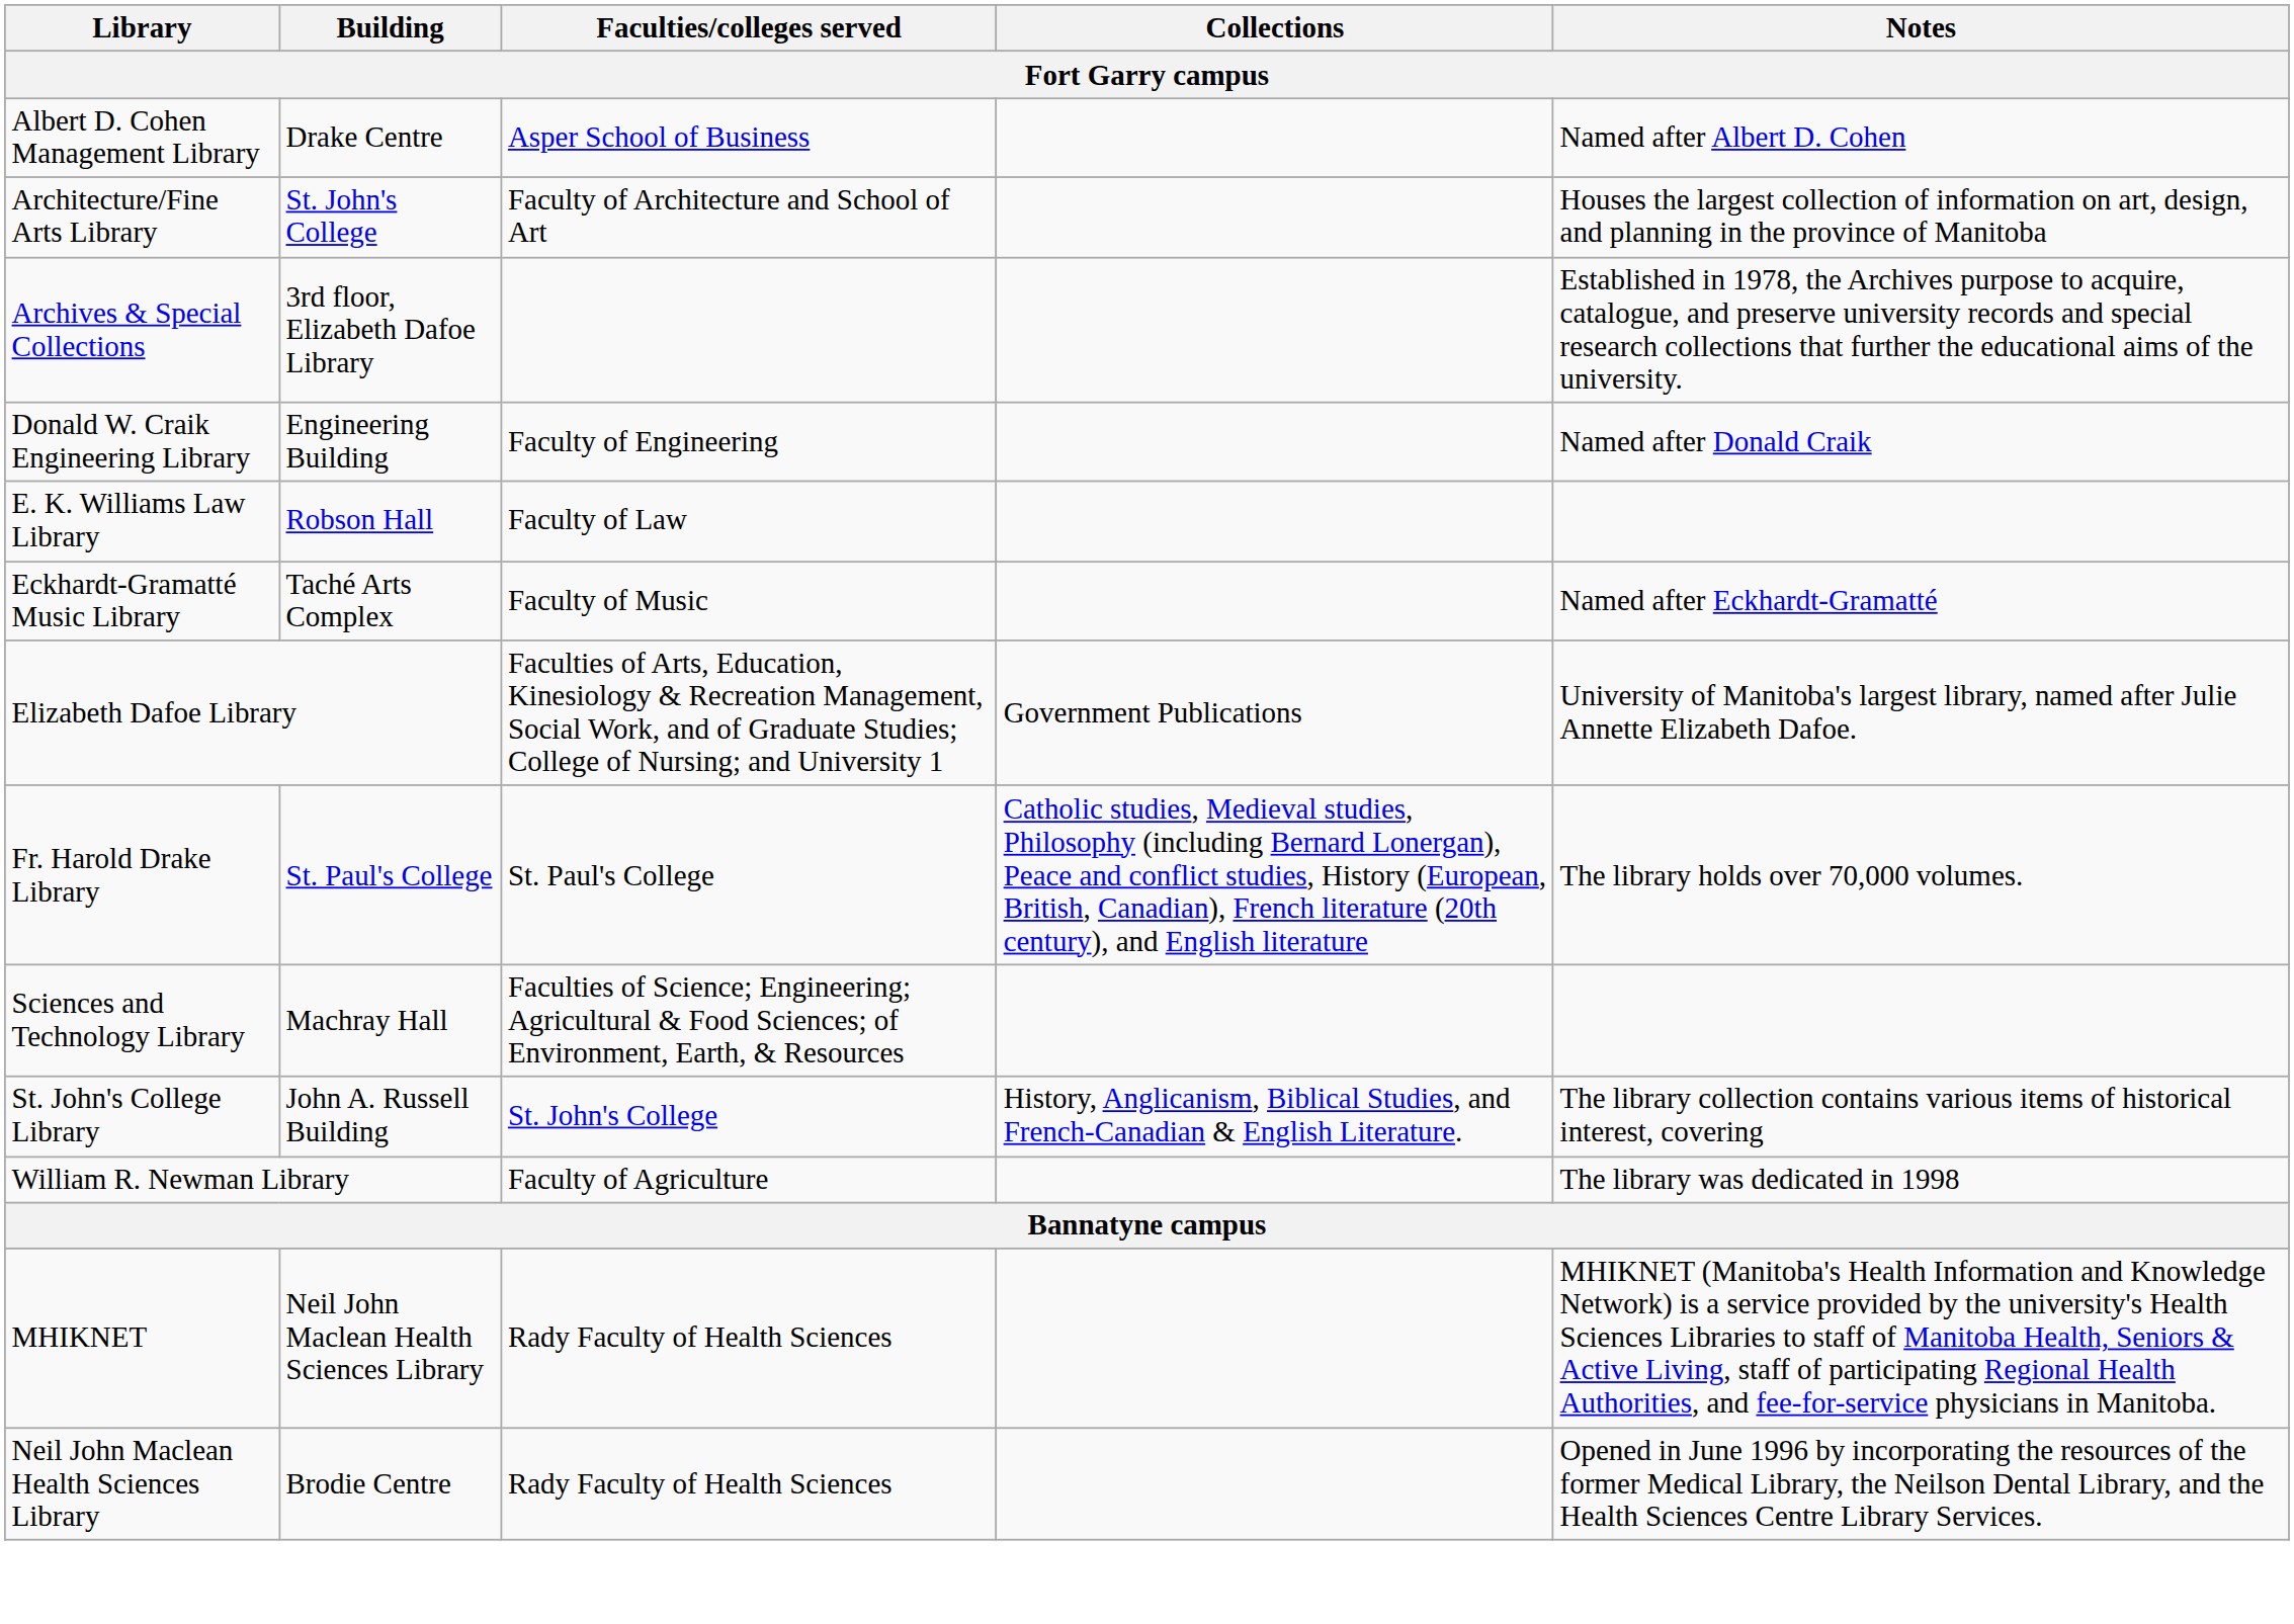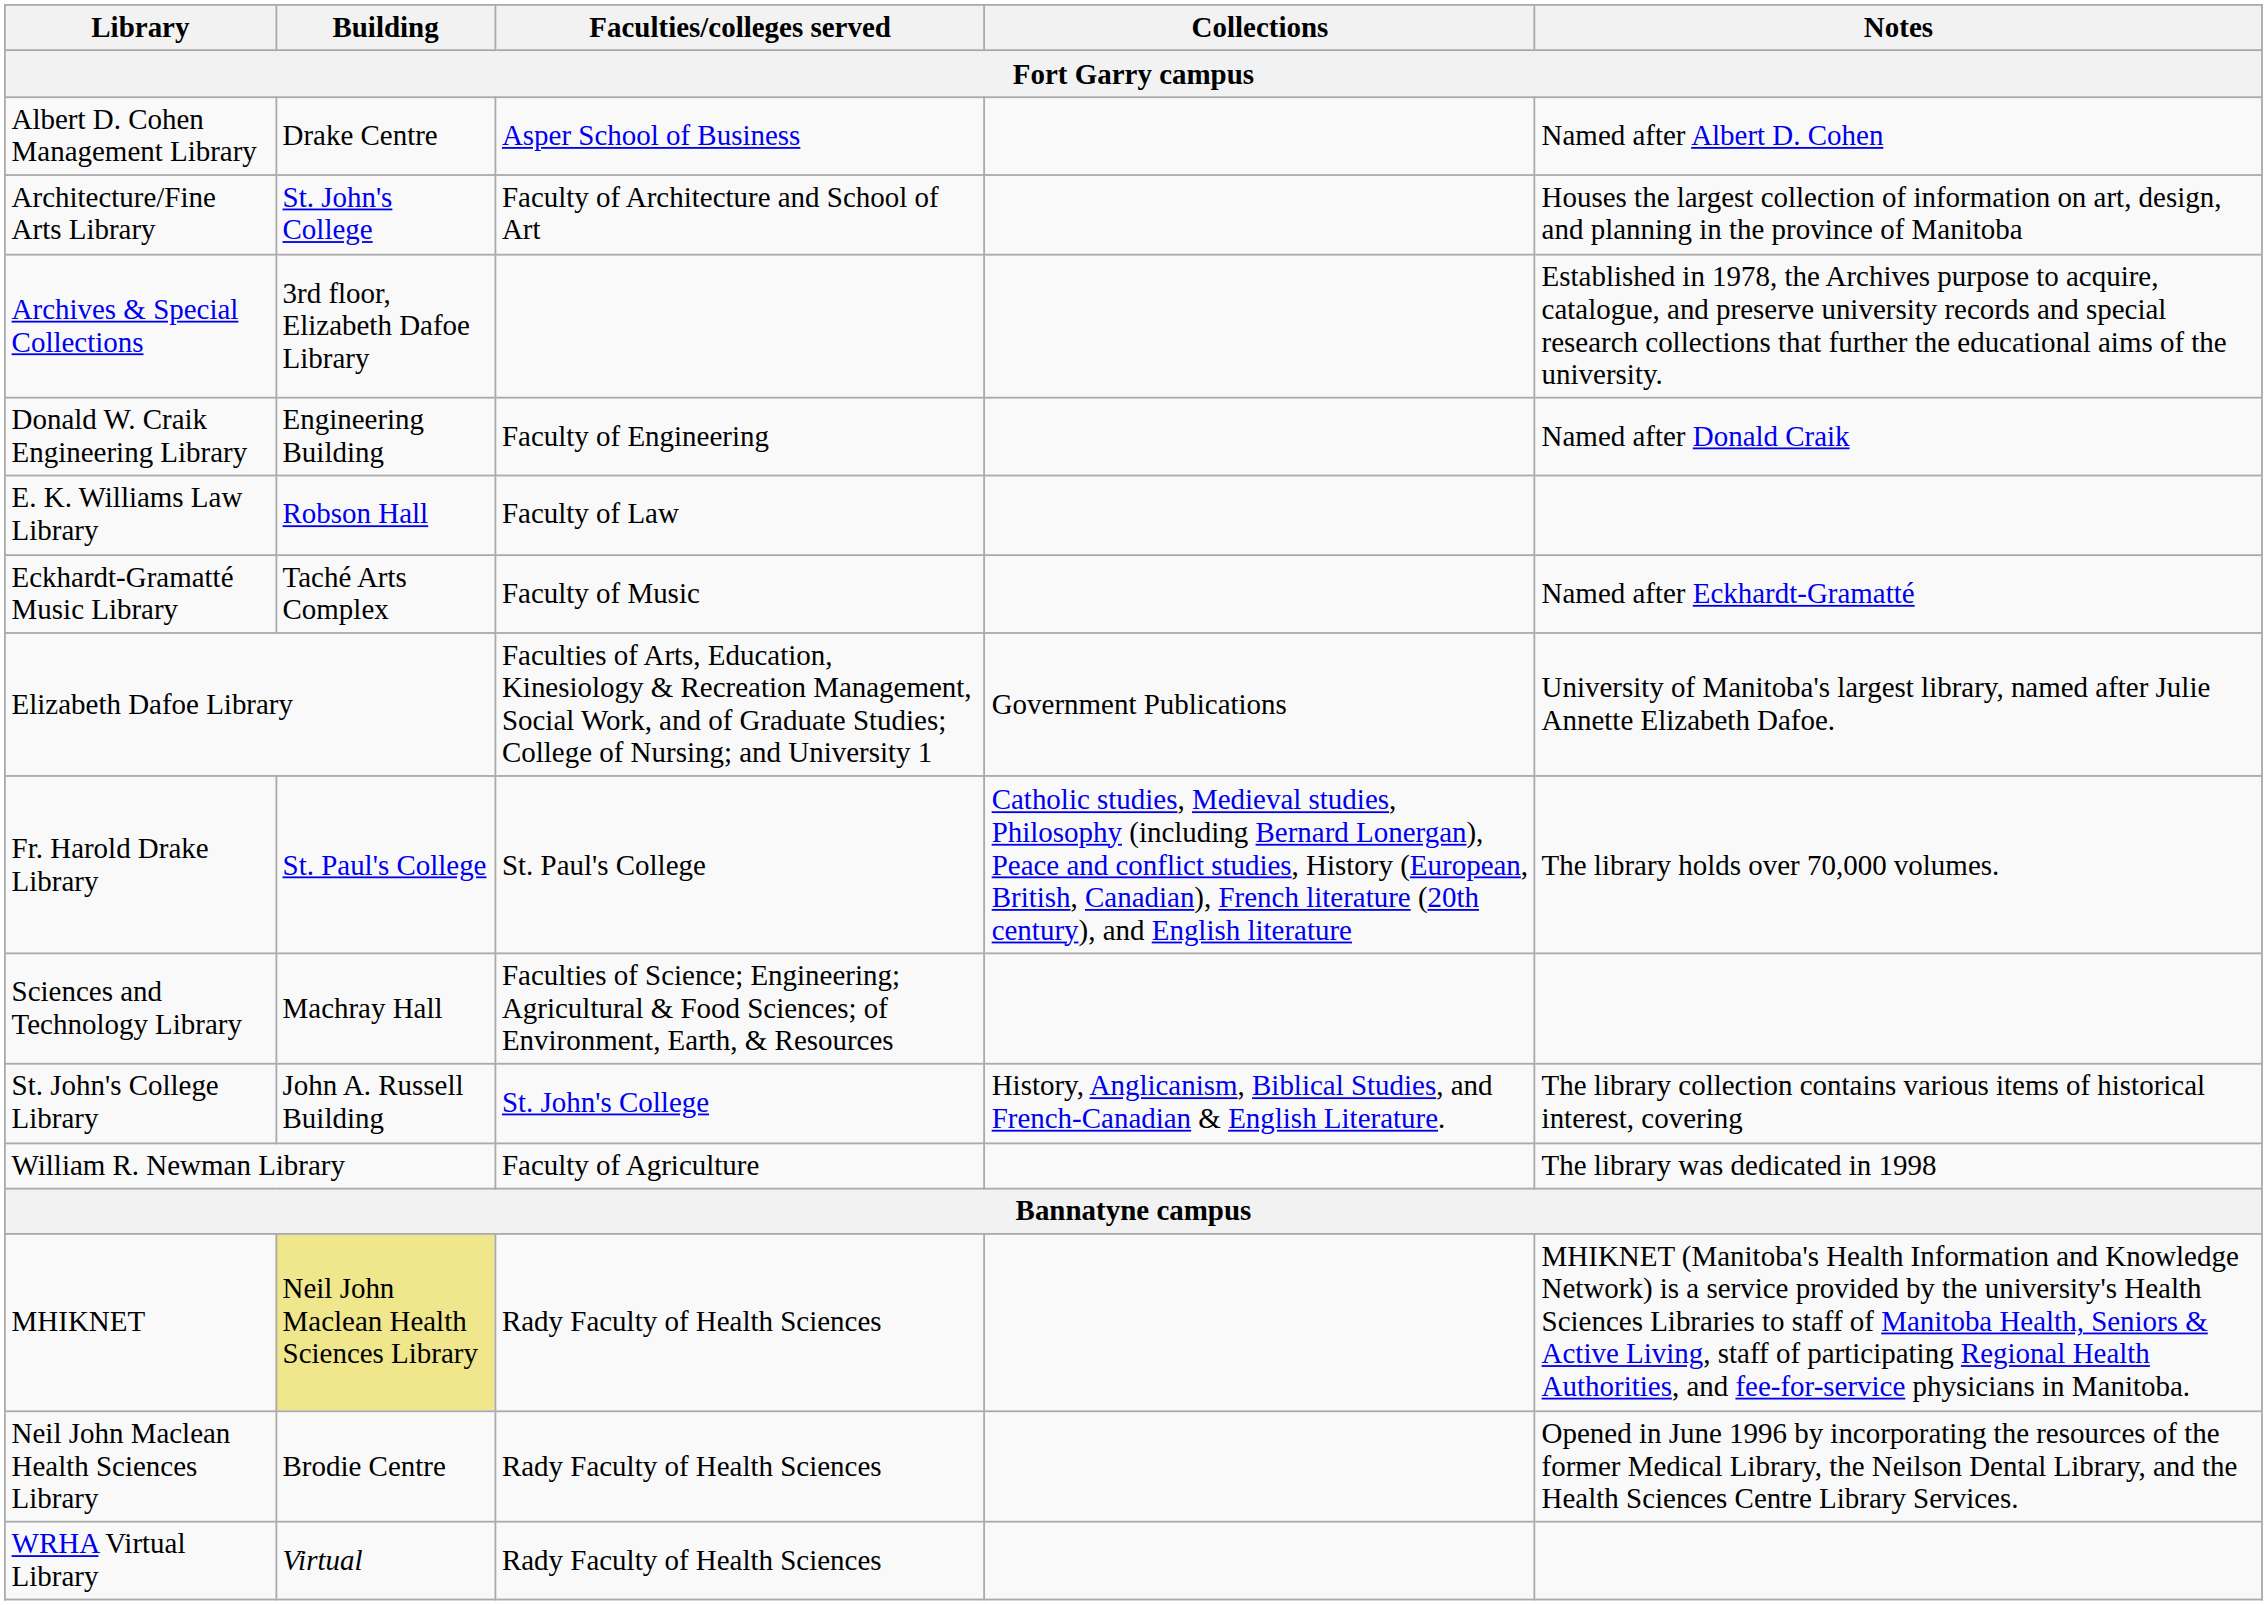MHIKNET | Building: no background -> khaki background
+ row: WRHA Virtual Library | Virtual | Rady Faculty of Health Sciences
